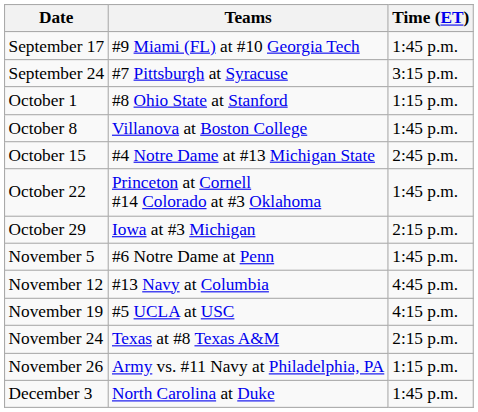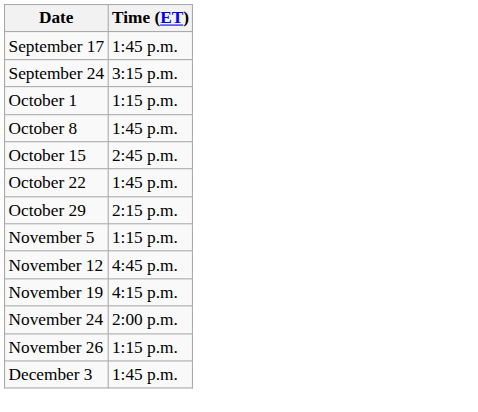- column: Teams | #9 Miami (FL) at #10 Georgia Tech | #7 Pittsburgh at Syracuse | #8 Ohio State at Stanford | Villanova at Boston College | #4 Notre Dame at #13 Michigan State | Princeton at Cornell #14 Colorado at #3 Oklahoma | Iowa at #3 Michigan | #6 Notre Dame at Penn | #13 Navy at Columbia | #5 UCLA at USC | Texas at #8 Texas A&M | Army vs. #11 Navy at Philadelphia, PA | North Carolina at Duke
November 5 | Time (ET): 1:45 p.m. -> 1:15 p.m.
November 24 | Time (ET): 2:15 p.m. -> 2:00 p.m.
